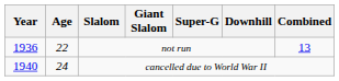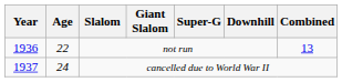cancelled due to World War II | Year: 1940 -> 1937
